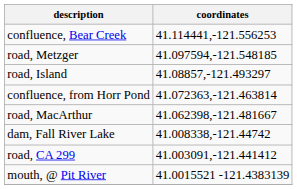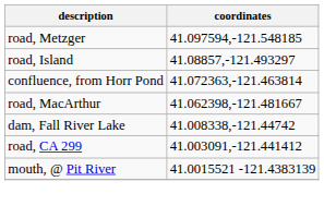- row: confluence, Bear Creek | 41.114441,-121.556253
